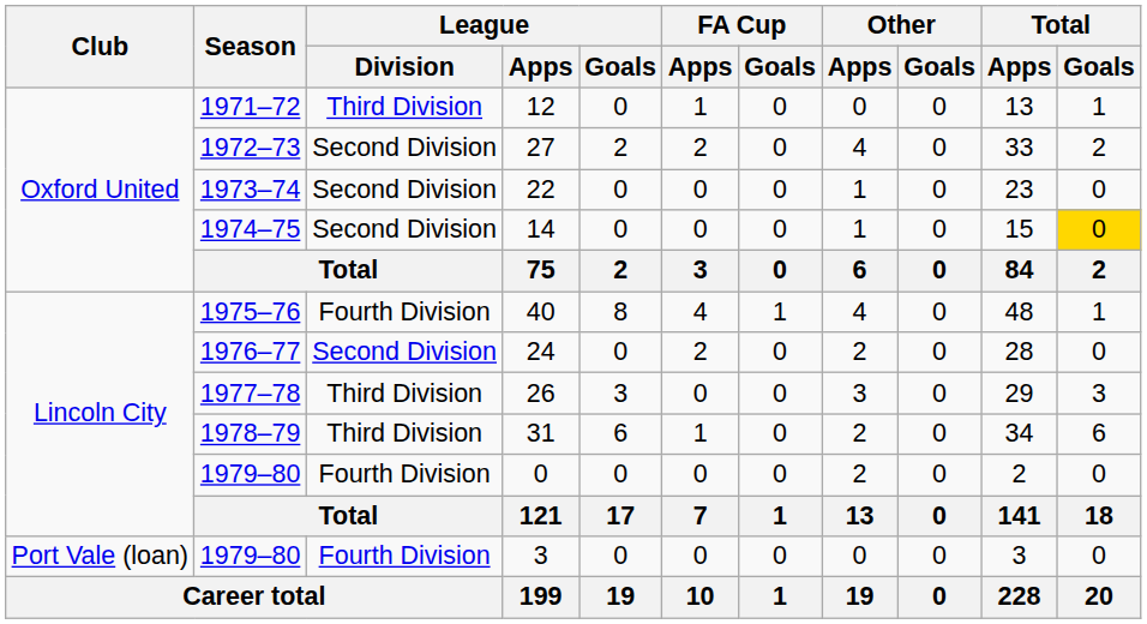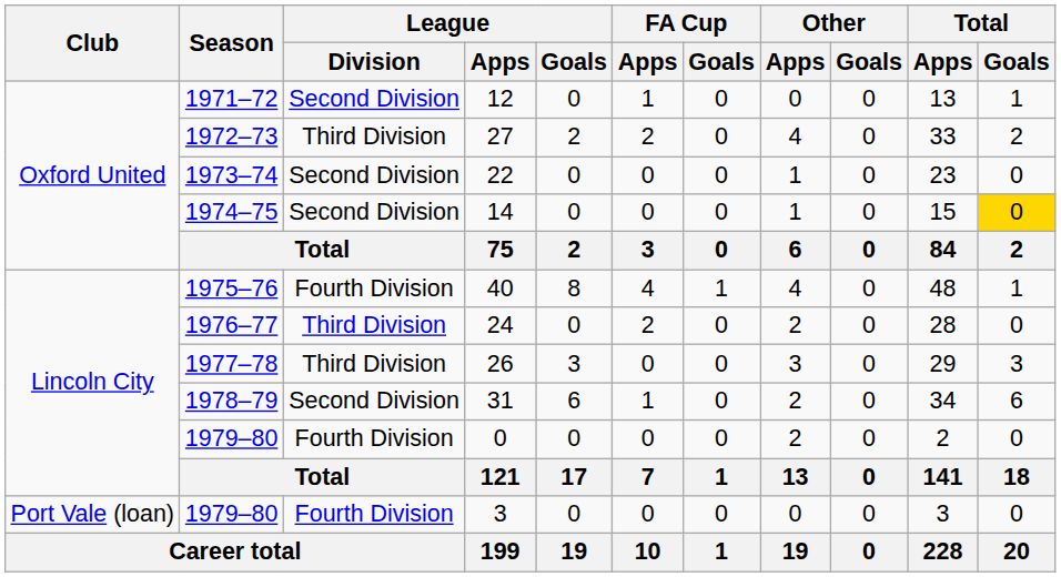12 | League / Division: Third Division -> Second Division
27 | League / Division: Second Division -> Third Division
24 | League / Division: Second Division -> Third Division
31 | League / Division: Third Division -> Second Division
